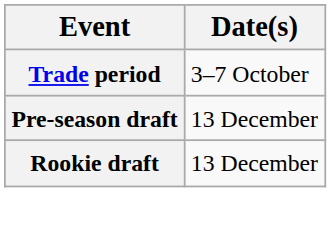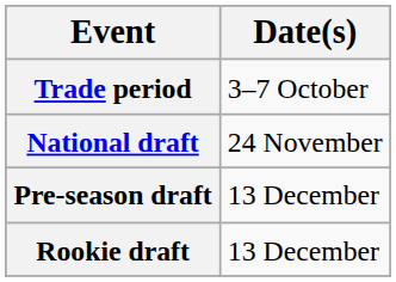+ row: National draft | 24 November
